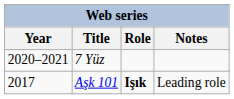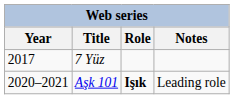7 Yüz | Year: 2020–2021 -> 2017
Aşk 101 | Year: 2017 -> 2020–2021
